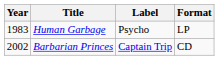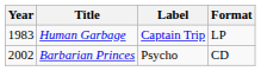Human Garbage | Label: Psycho -> Captain Trip
Barbarian Princes | Label: Captain Trip -> Psycho
